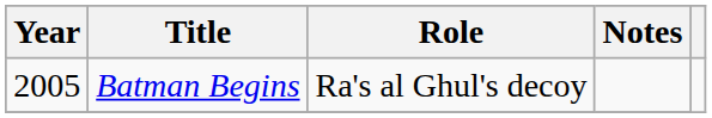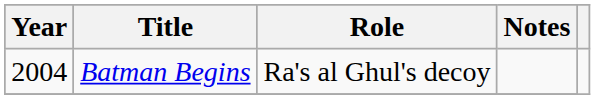Batman Begins | Year: 2005 -> 2004
